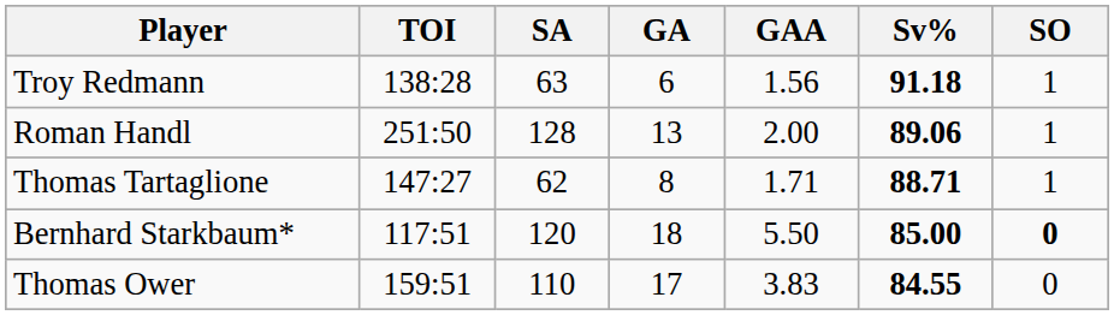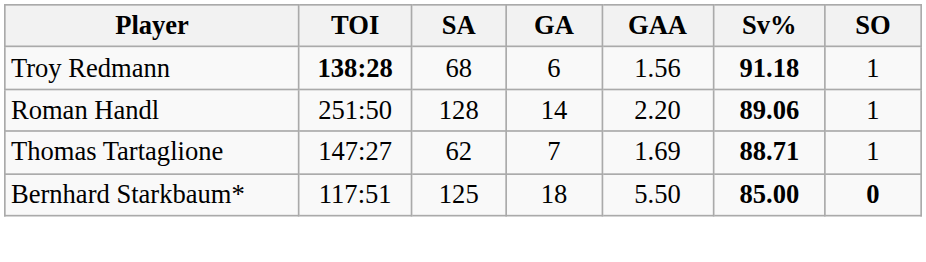Troy Redmann | TOI: normal -> bold
Troy Redmann | SA: 63 -> 68
Roman Handl | GA: 13 -> 14
Roman Handl | GAA: 2.00 -> 2.20
Thomas Tartaglione | GA: 8 -> 7
Thomas Tartaglione | GAA: 1.71 -> 1.69
Bernhard Starkbaum* | SA: 120 -> 125
- row: Thomas Ower | 159:51 | 110 | 17 | 3.83 | 84.55 | 0
